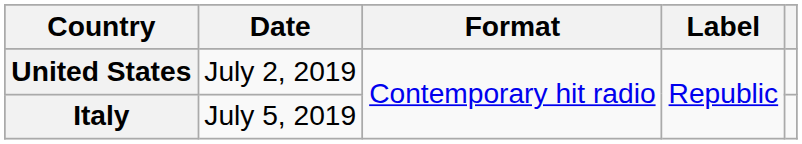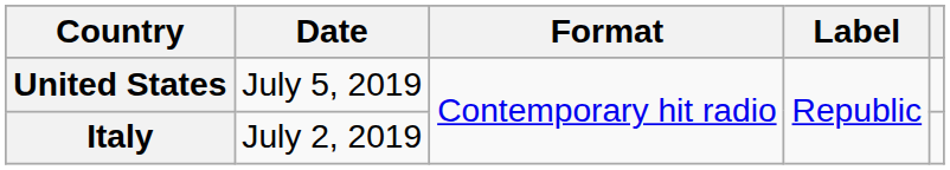United States | Date: July 2, 2019 -> July 5, 2019
Italy | Date: July 5, 2019 -> July 2, 2019
